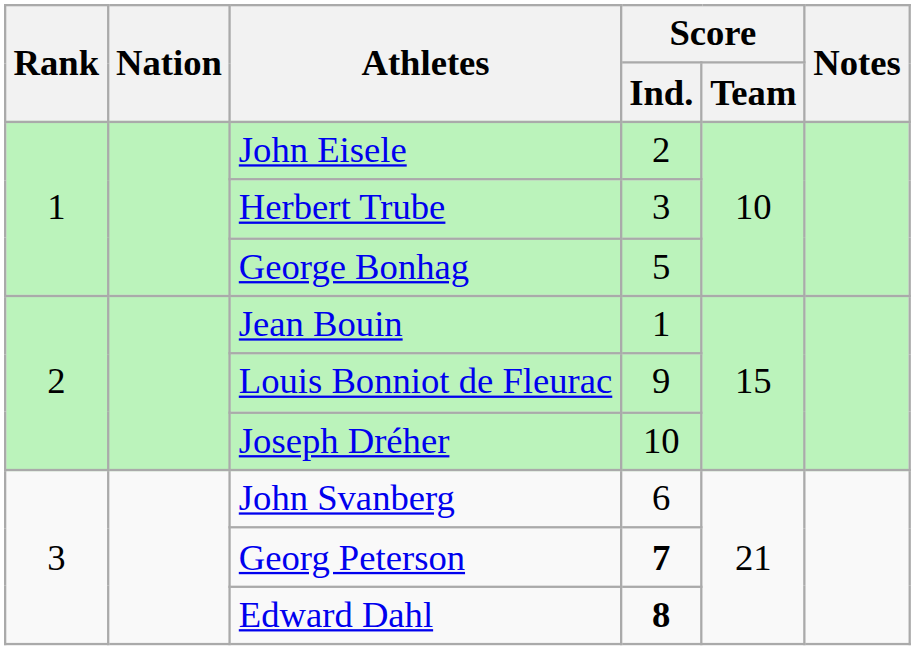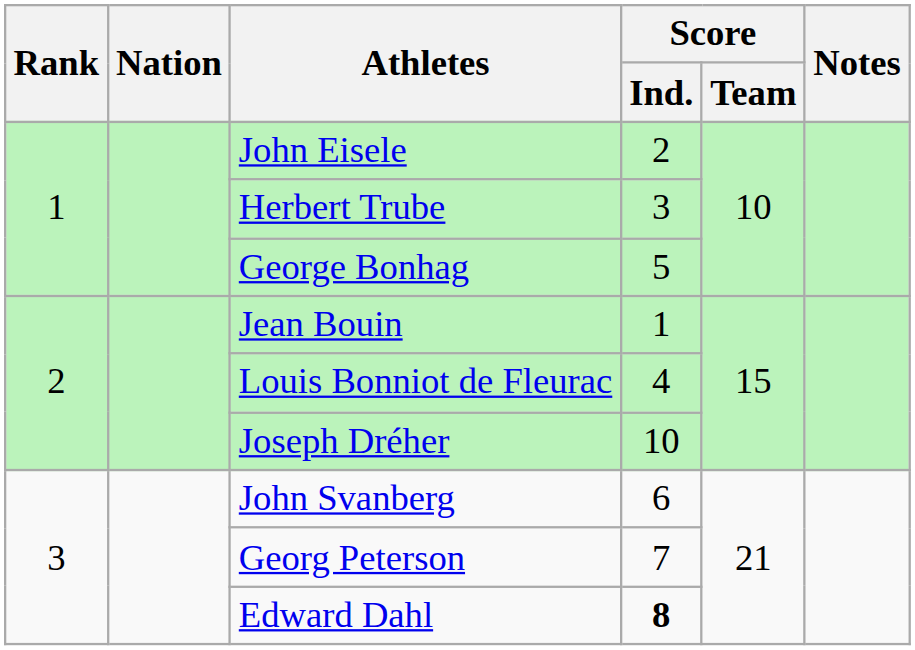Louis Bonniot de Fleurac | Score / Ind.: 9 -> 4
Georg Peterson | Score / Ind.: bold -> normal
